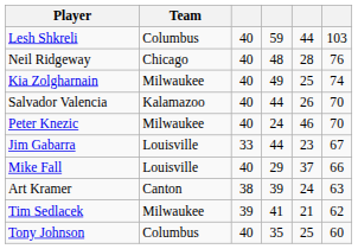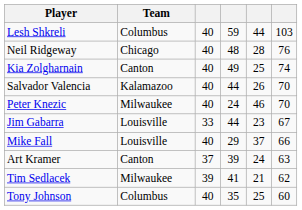Kia Zolgharnain | Team: Milwaukee -> Canton
Art Kramer | column 3: 38 -> 37
